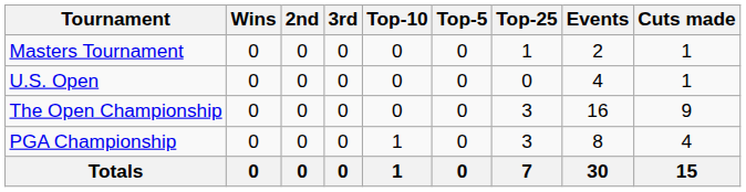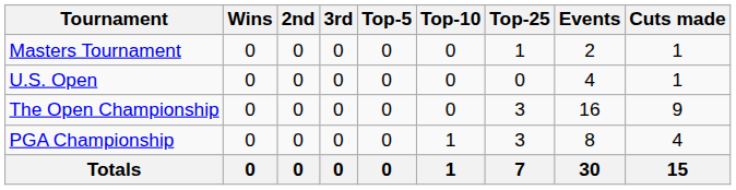columns swapped: Top-5 <-> Top-10
